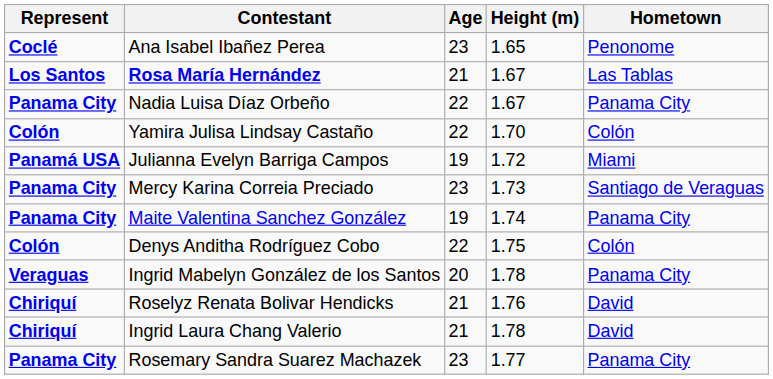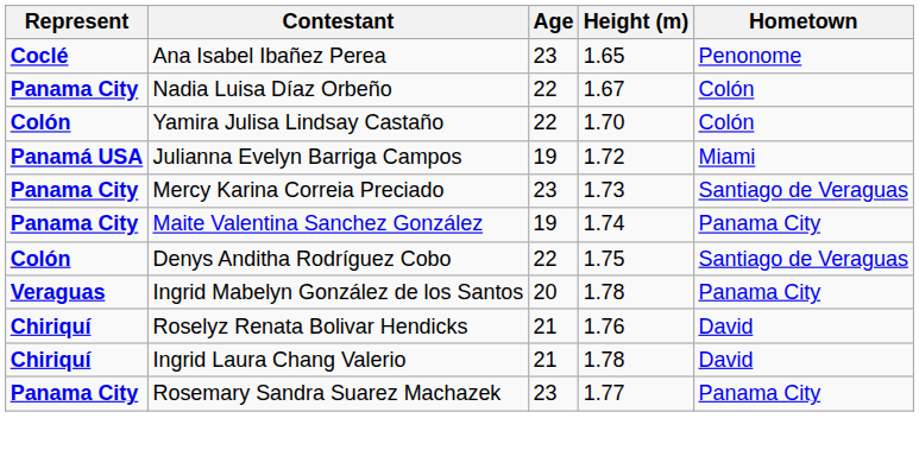- row: Los Santos | Rosa María Hernández | 21 | 1.67 | Las Tablas
Nadia Luisa Díaz Orbeño | Hometown: Panama City -> Colón
Denys Anditha Rodríguez Cobo | Hometown: Colón -> Santiago de Veraguas
